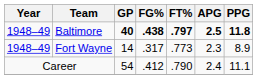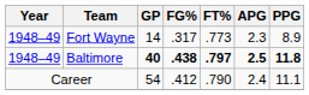rows swapped: Fort Wayne <-> Baltimore
